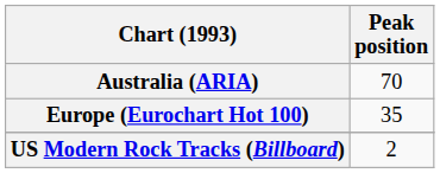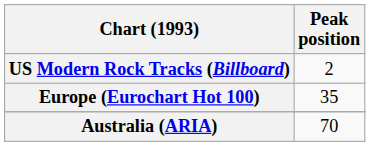rows swapped: Australia (ARIA) <-> US Modern Rock Tracks (Billboard)
